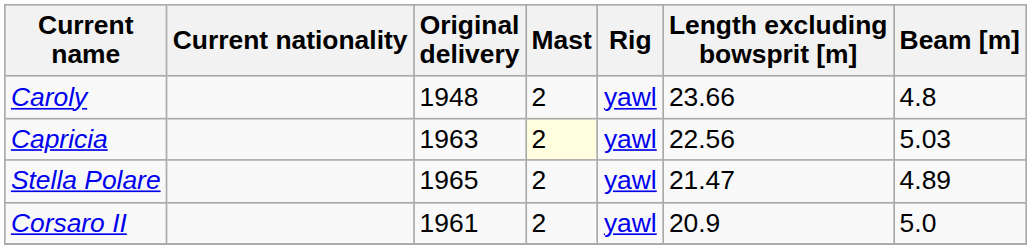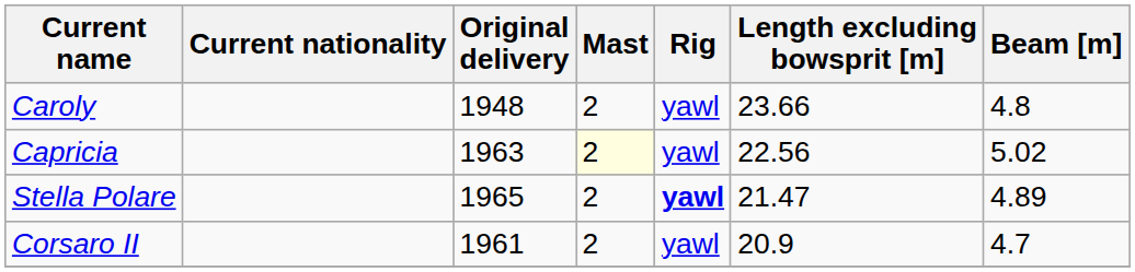Capricia | Beam [m]: 5.03 -> 5.02
Stella Polare | Rig: normal -> bold
Corsaro II | Beam [m]: 5.0 -> 4.7
